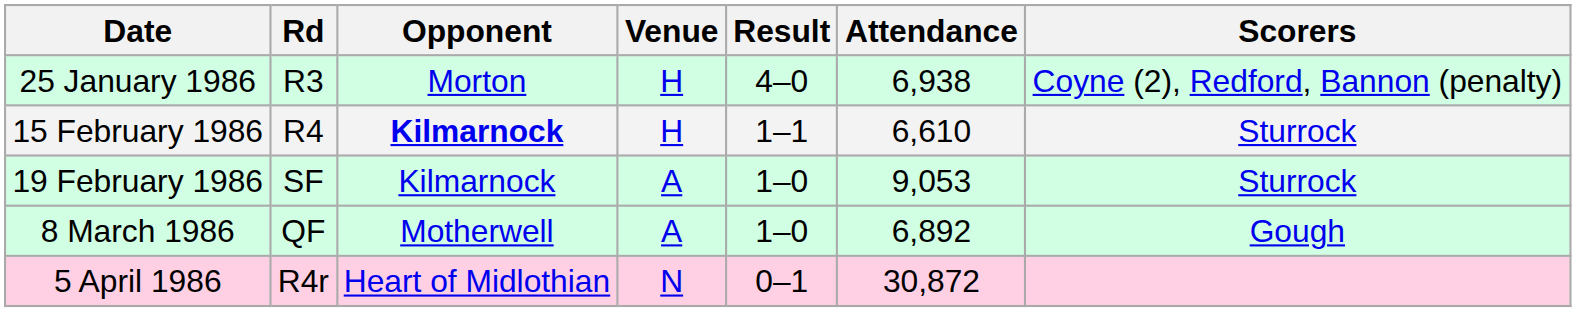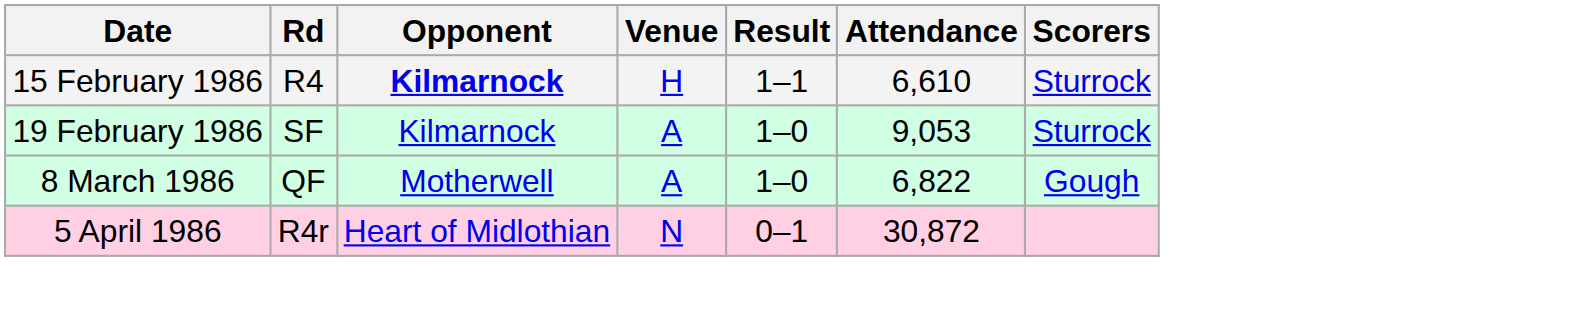- row: 25 January 1986 | R3 | Morton | H | 4–0 | 6,938 | Coyne (2), Redford, Bannon (penalty)
8 March 1986 | Attendance: 6,892 -> 6,822
